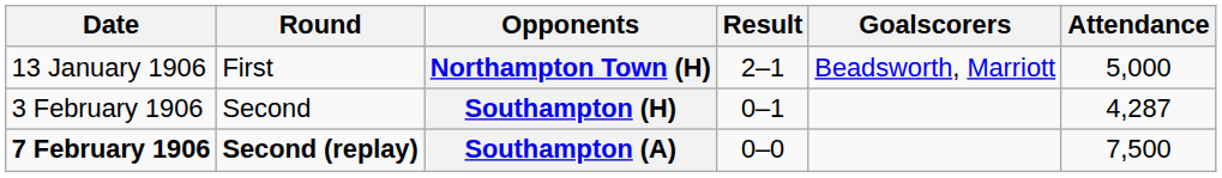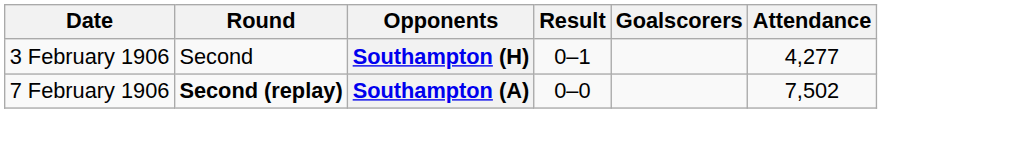- row: 13 January 1906 | First | Northampton Town (H) | 2–1 | Beadsworth, Marriott | 5,000
Southampton (H) | Attendance: 4,287 -> 4,277
Southampton (A) | Date: bold -> normal
Southampton (A) | Attendance: 7,500 -> 7,502
